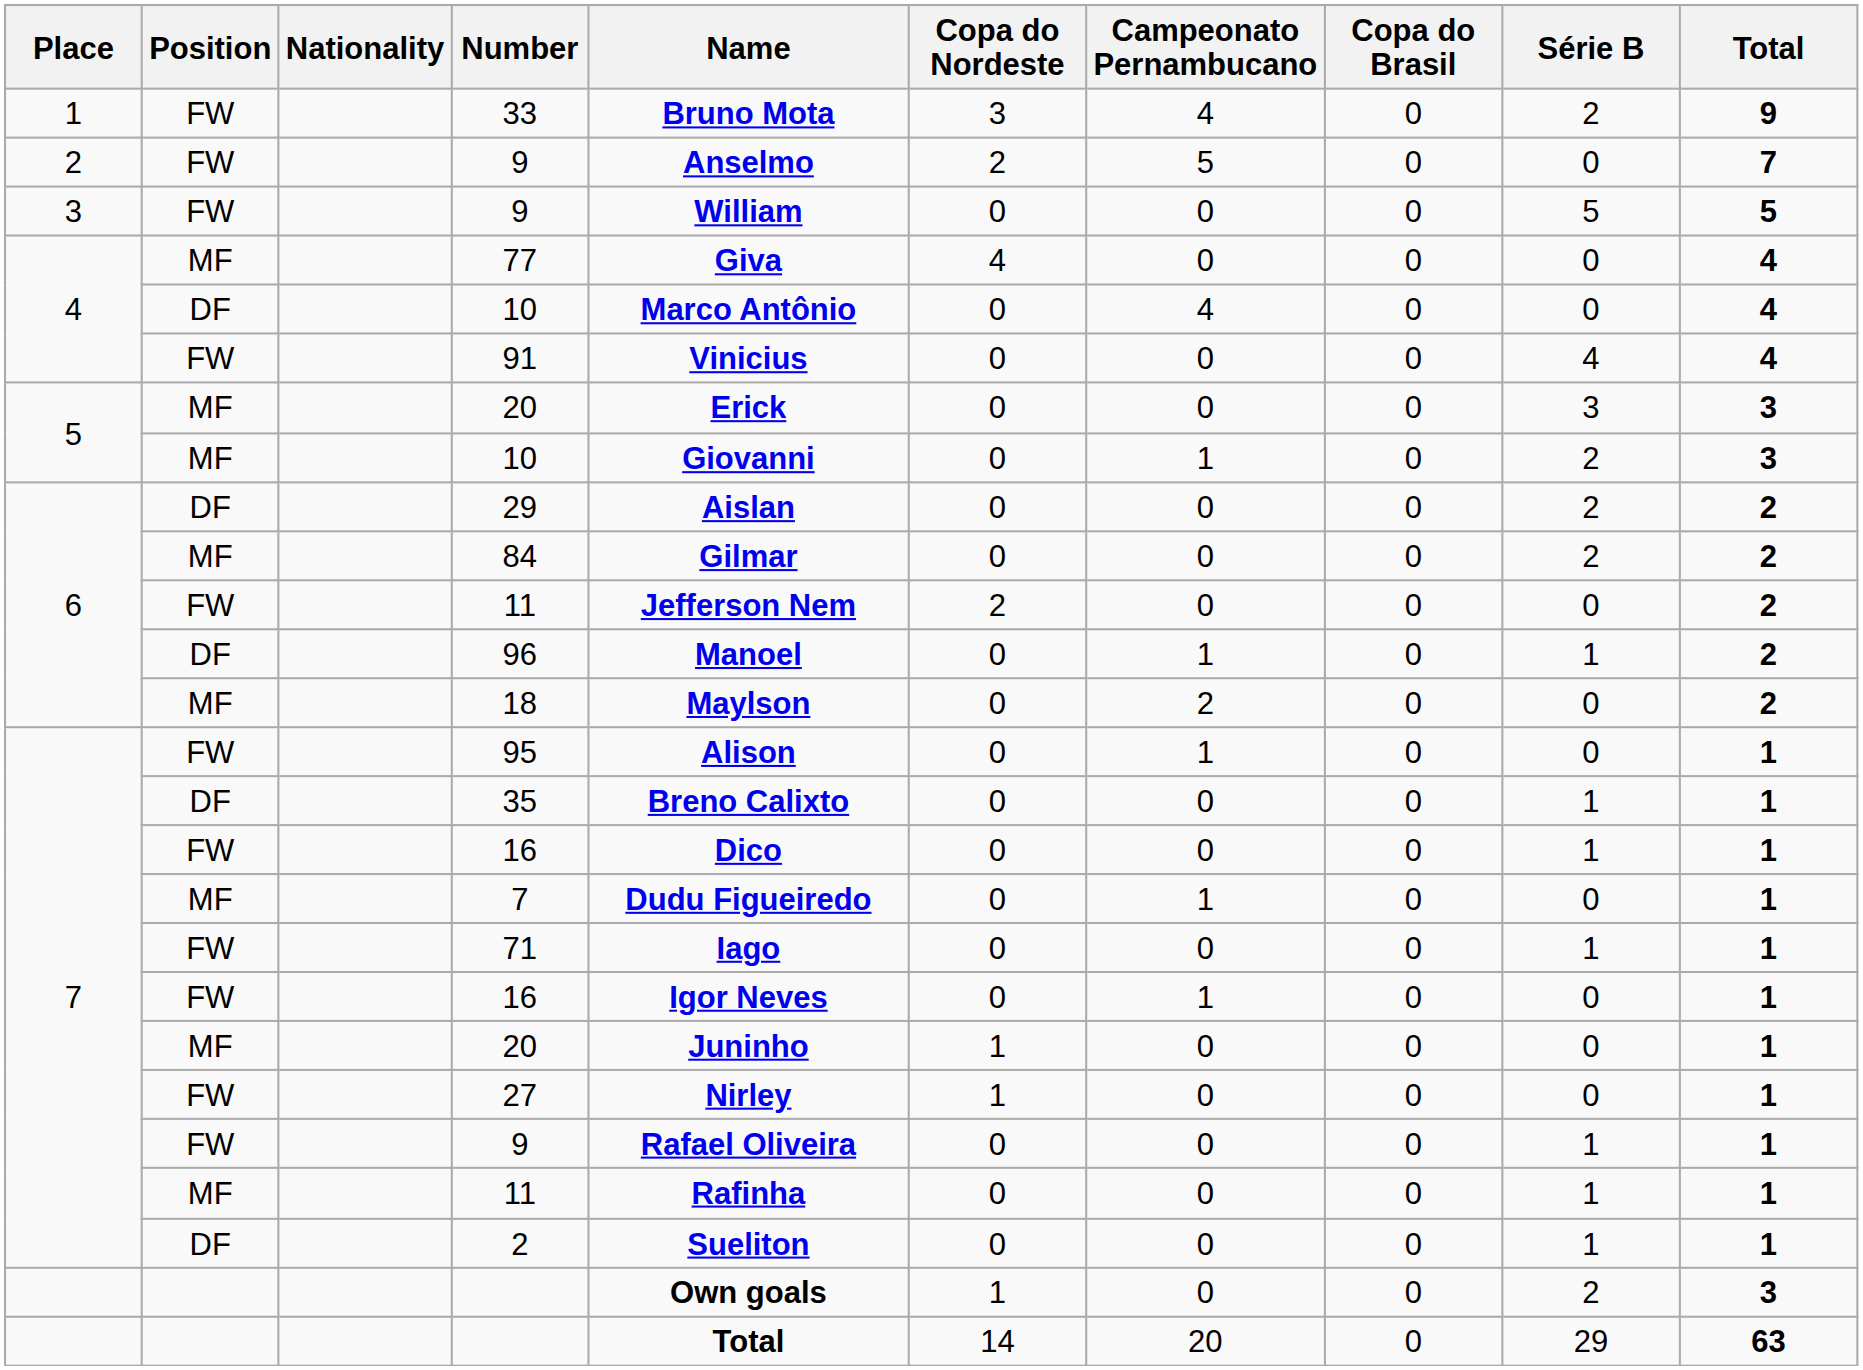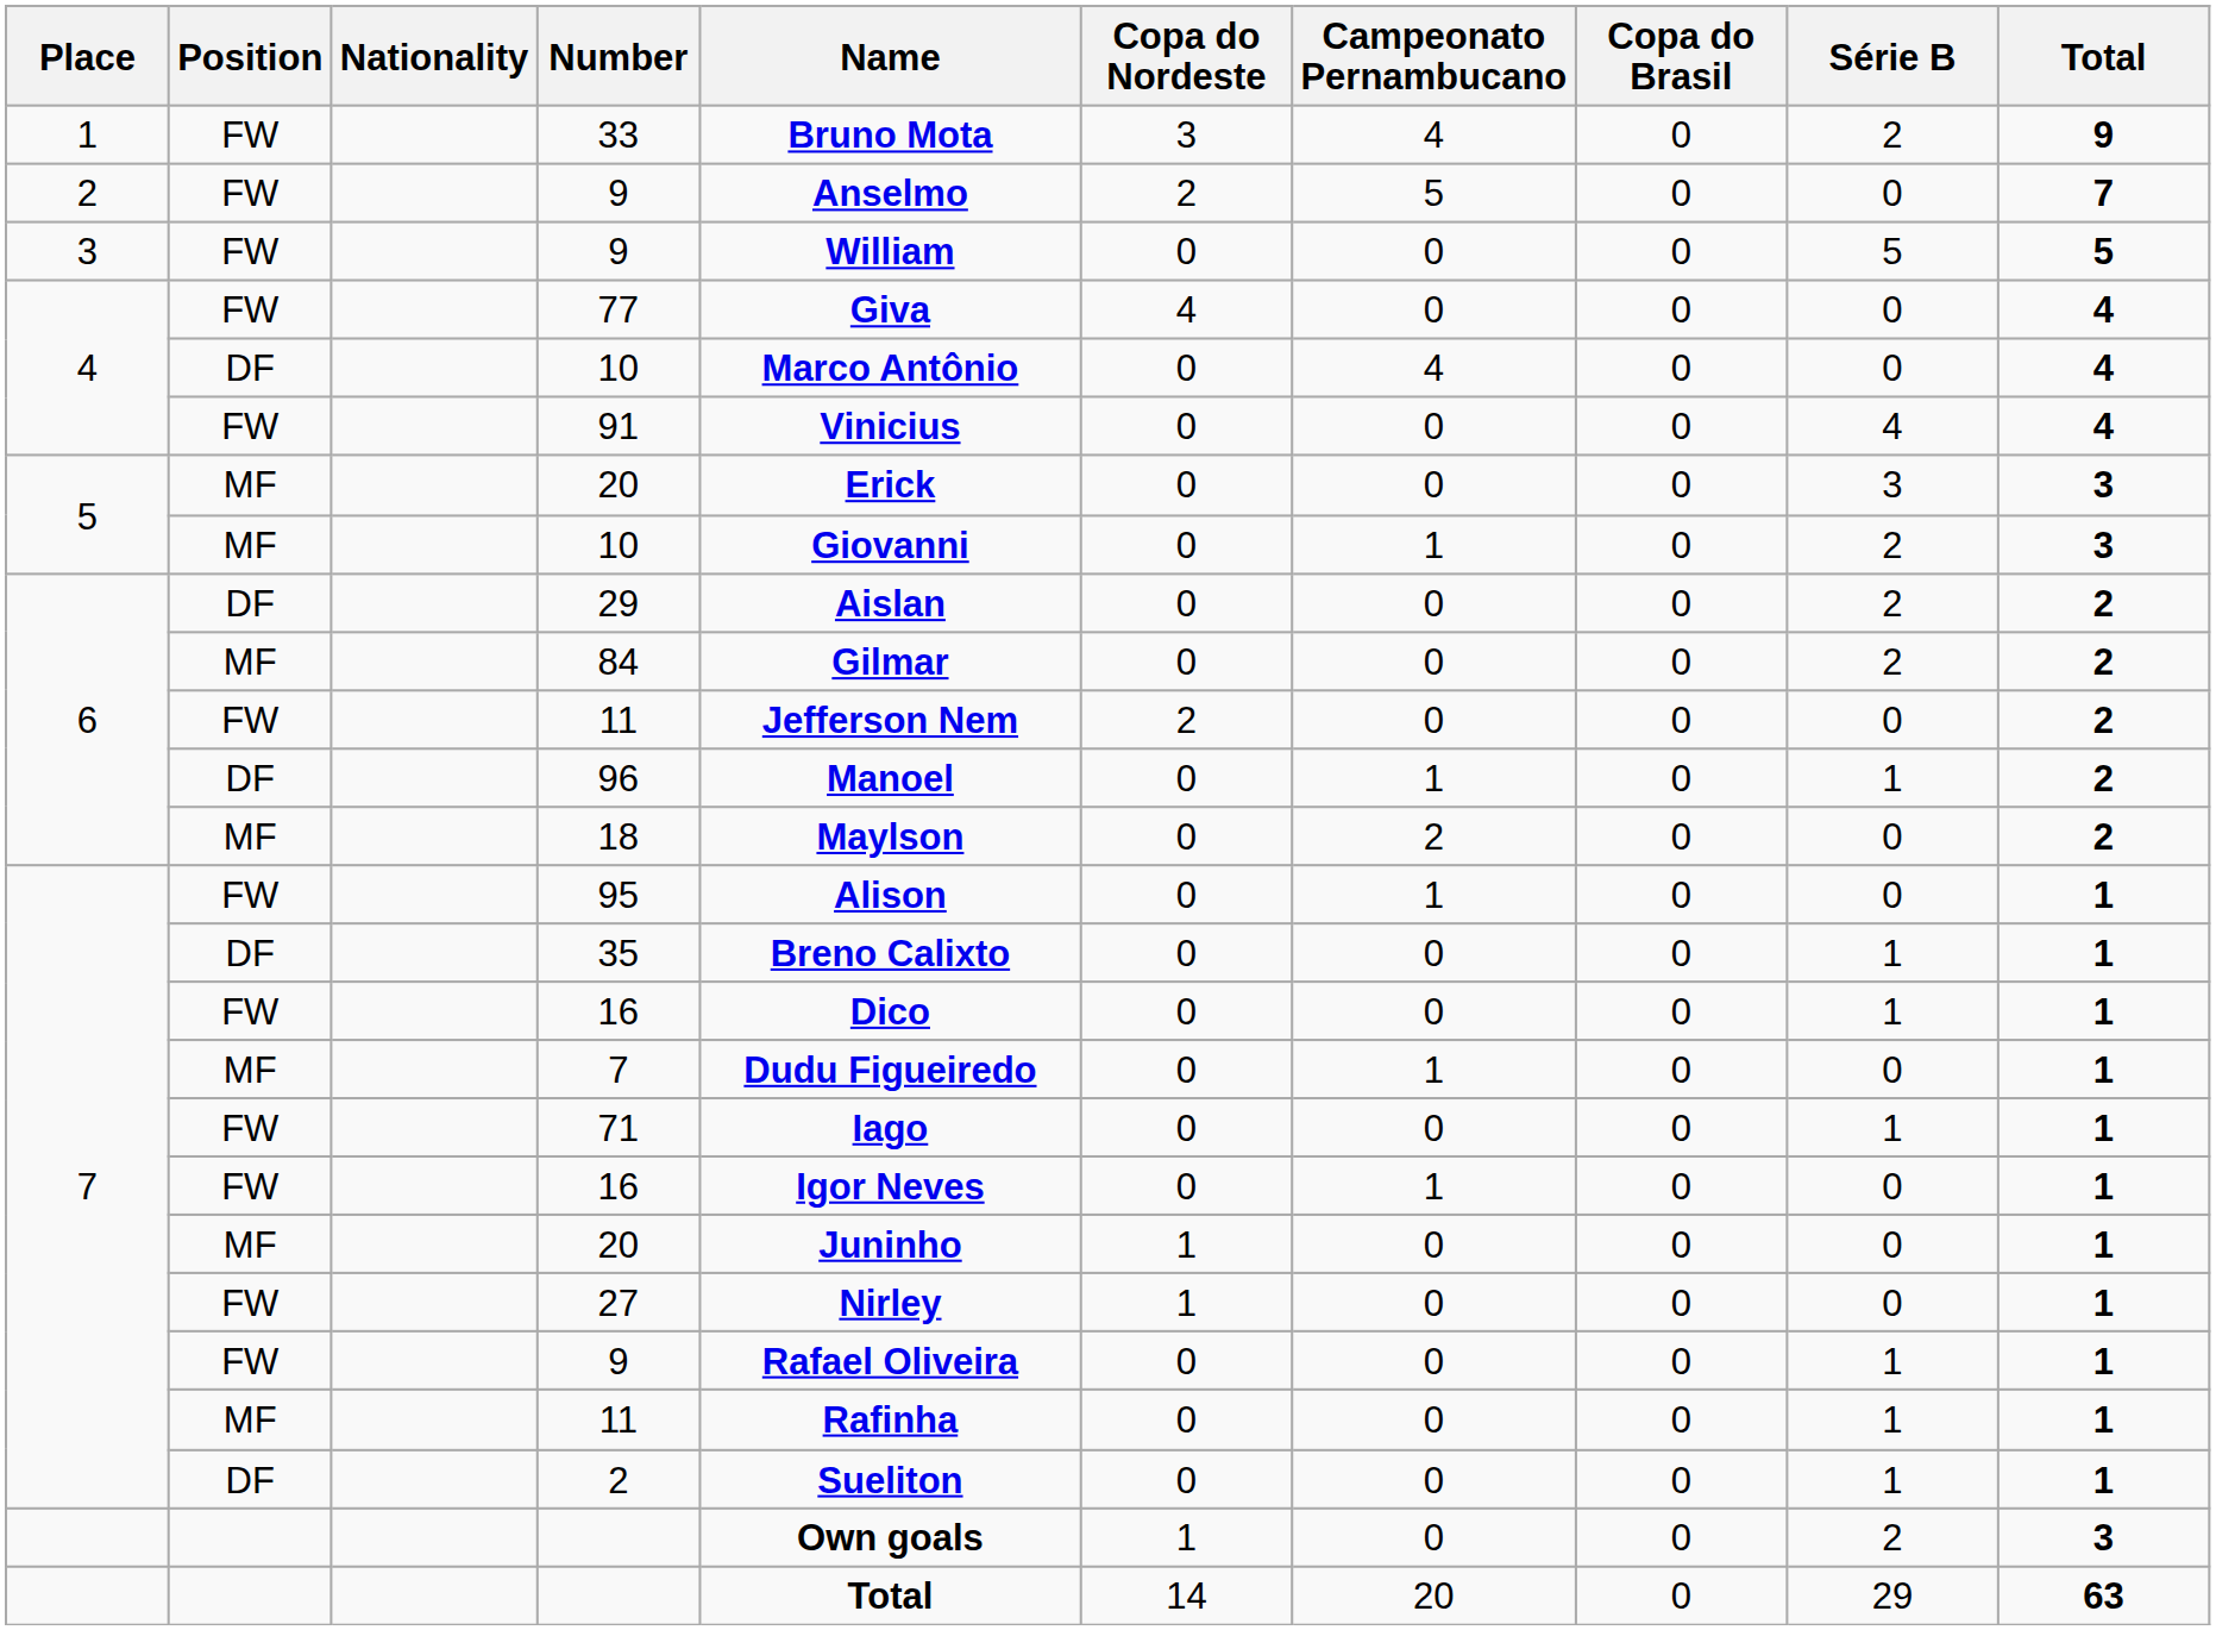77 | Position: MF -> FW
